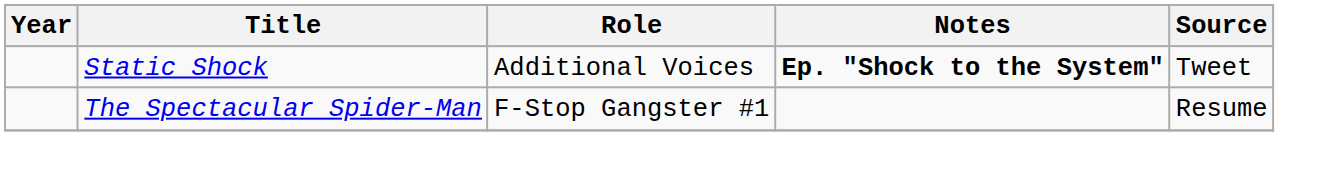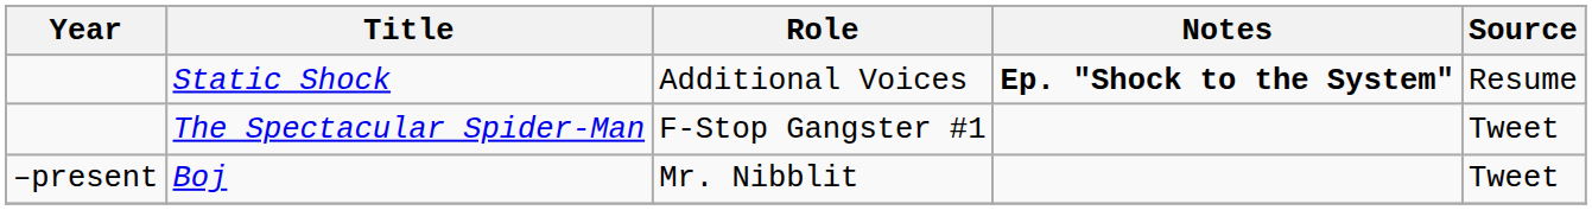Static Shock | Source: Tweet -> Resume
The Spectacular Spider-Man | Source: Resume -> Tweet
+ row: –present | Boj | Mr. Nibblit | Tweet
